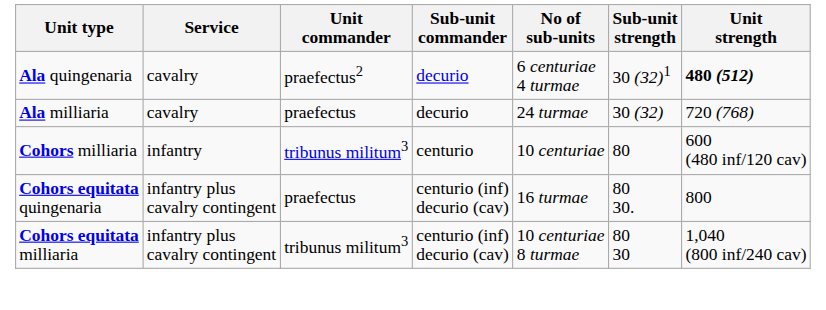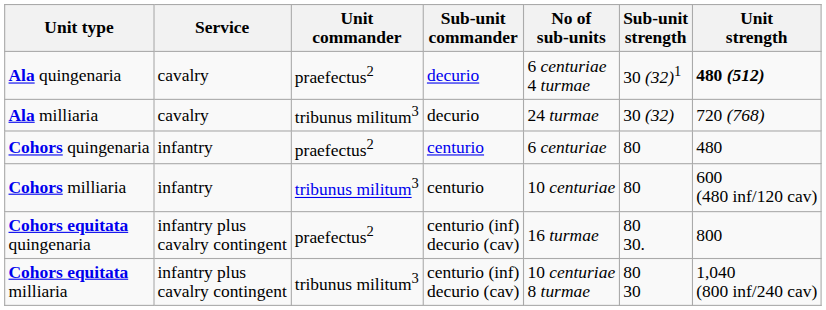Ala milliaria | Unit commander: praefectus -> tribunus militum3
+ row: Cohors quingenaria | infantry | praefectus2 | centurio | 6 centuriae | 80 | 480
Cohors equitata quingenaria | Unit commander: praefectus -> praefectus2
